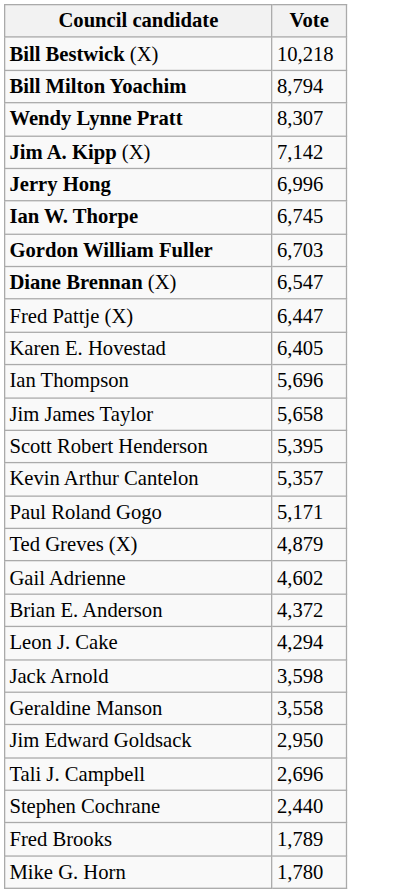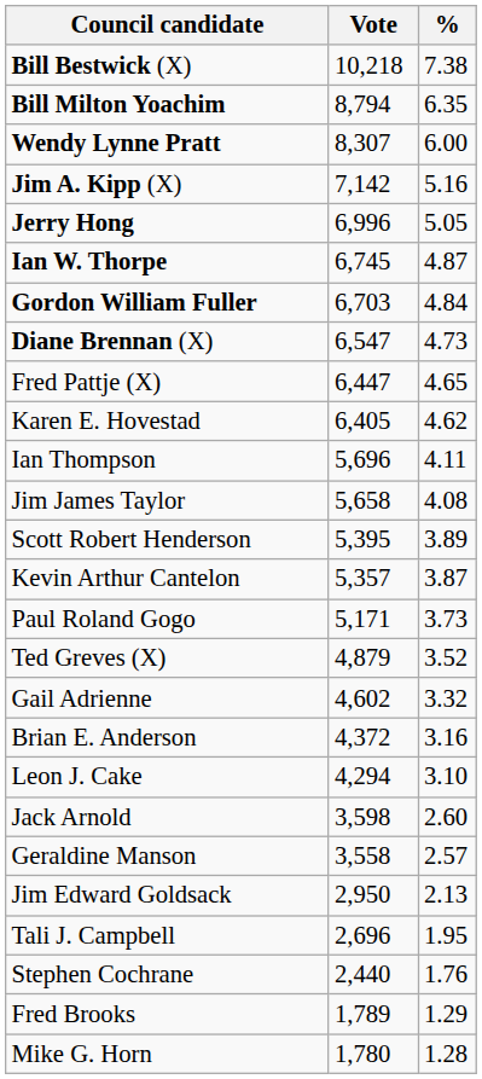+ column: % | 7.38 | 6.35 | 6.00 | 5.16 | 5.05 | 4.87 | 4.84 | 4.73 | 4.65 | 4.62 | 4.11 | 4.08 | 3.89 | 3.87 | 3.73 | 3.52 | 3.32 | 3.16 | 3.10 | 2.60 | 2.57 | 2.13 | 1.95 | 1.76 | 1.29 | 1.28
